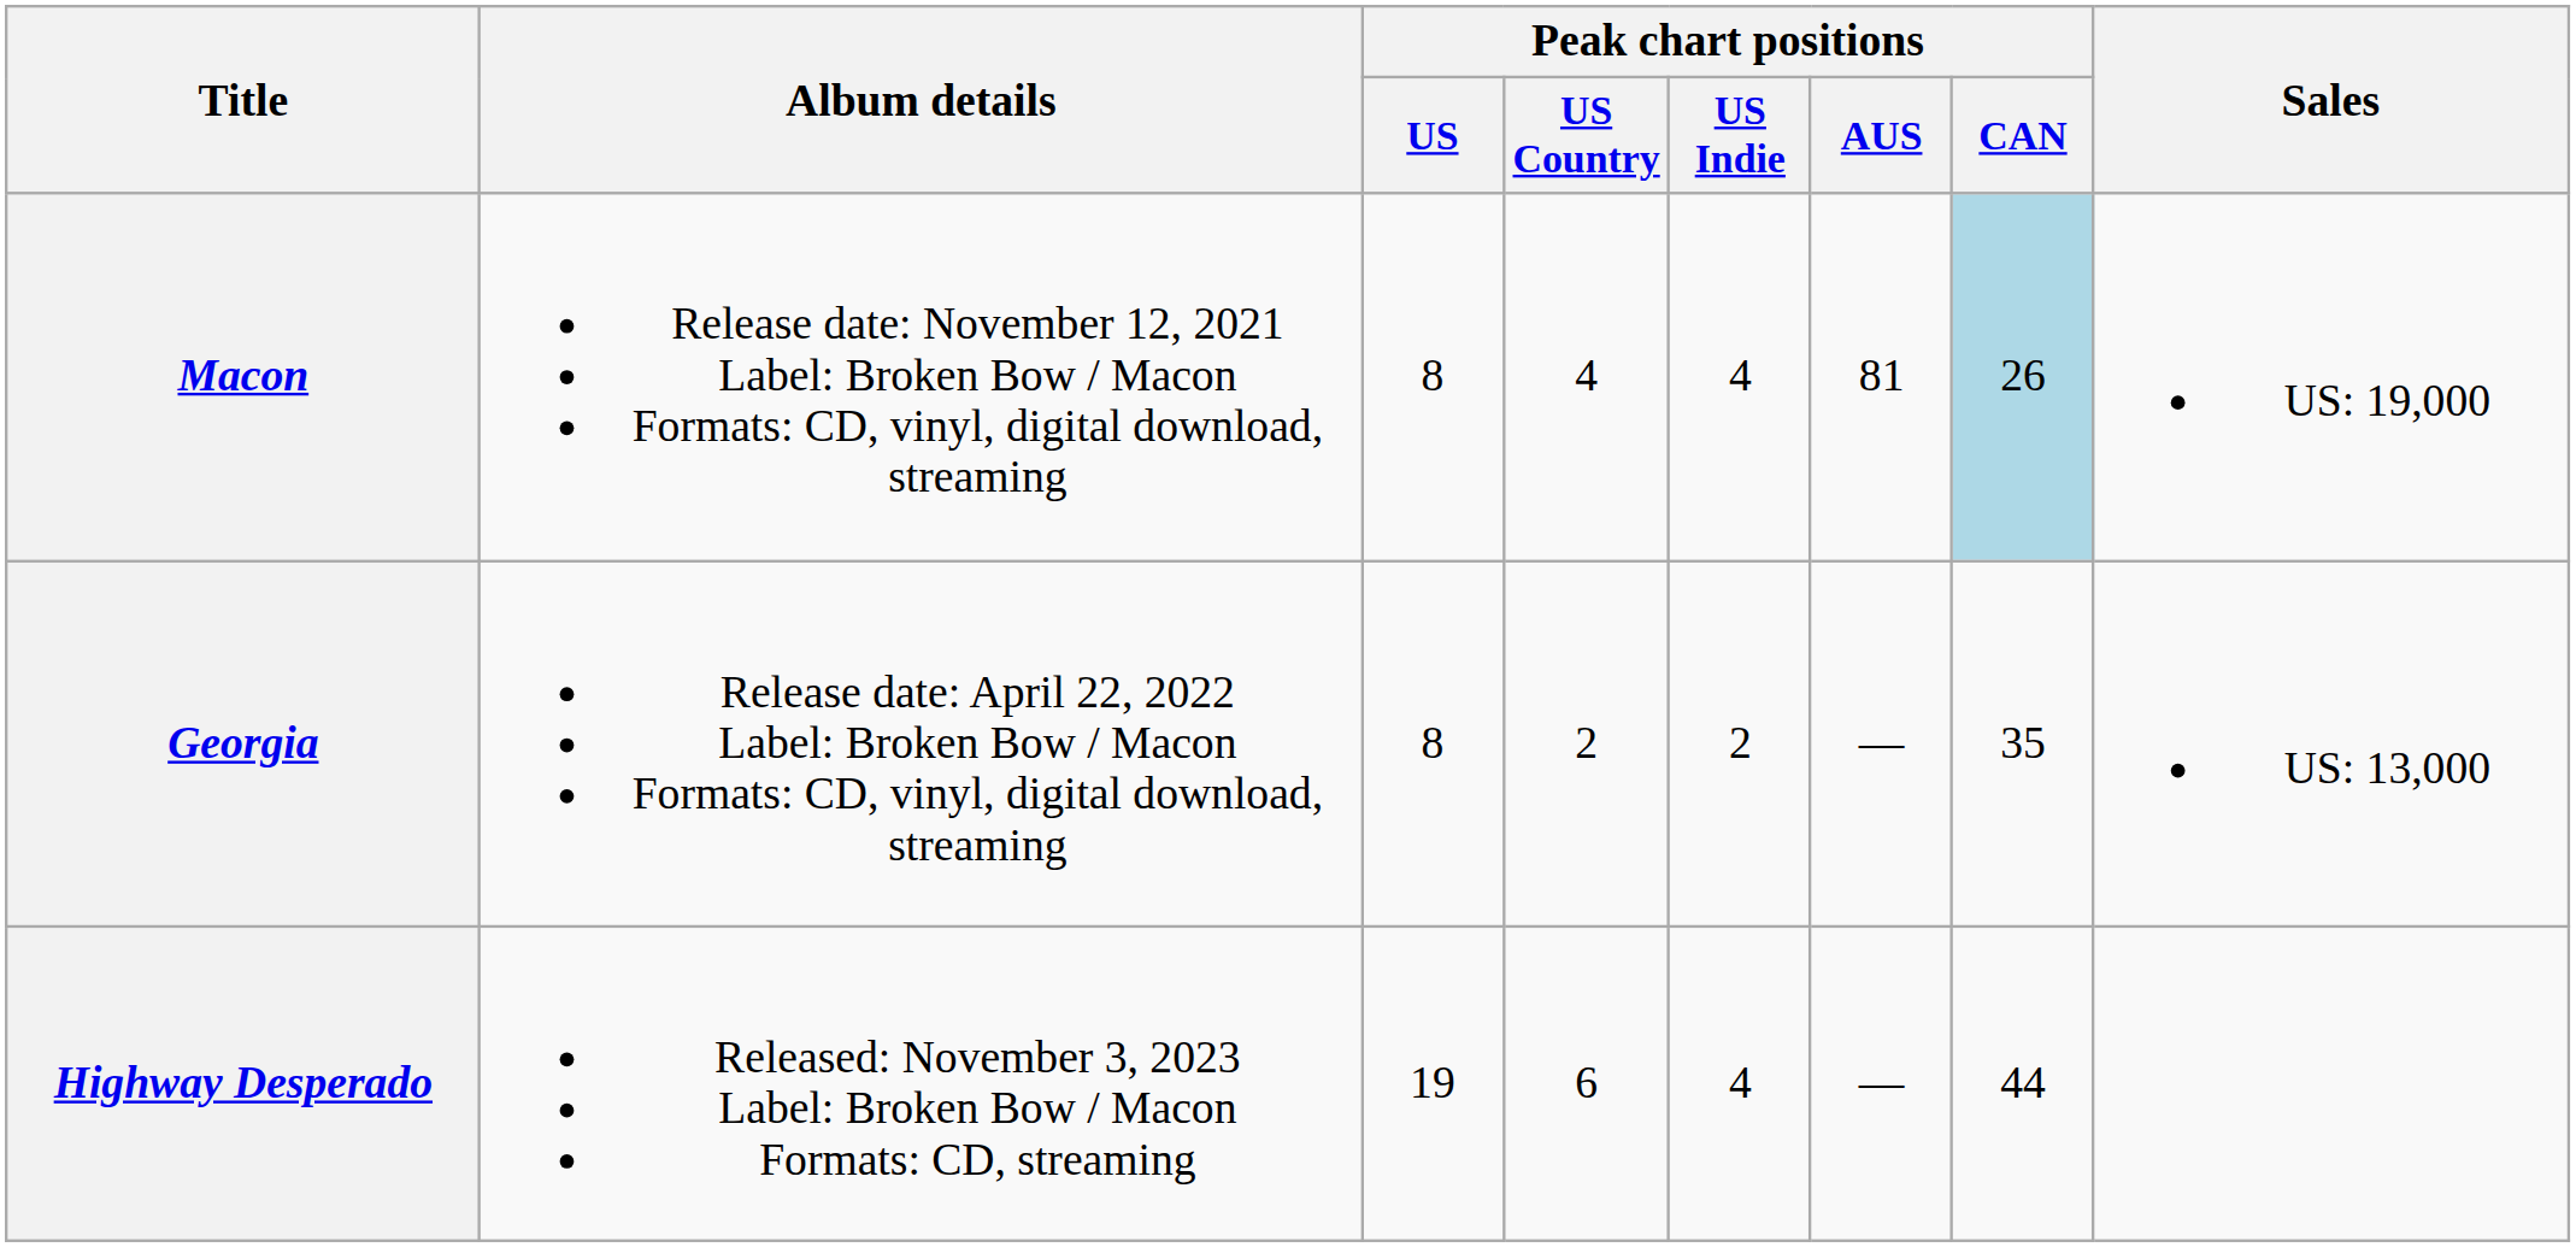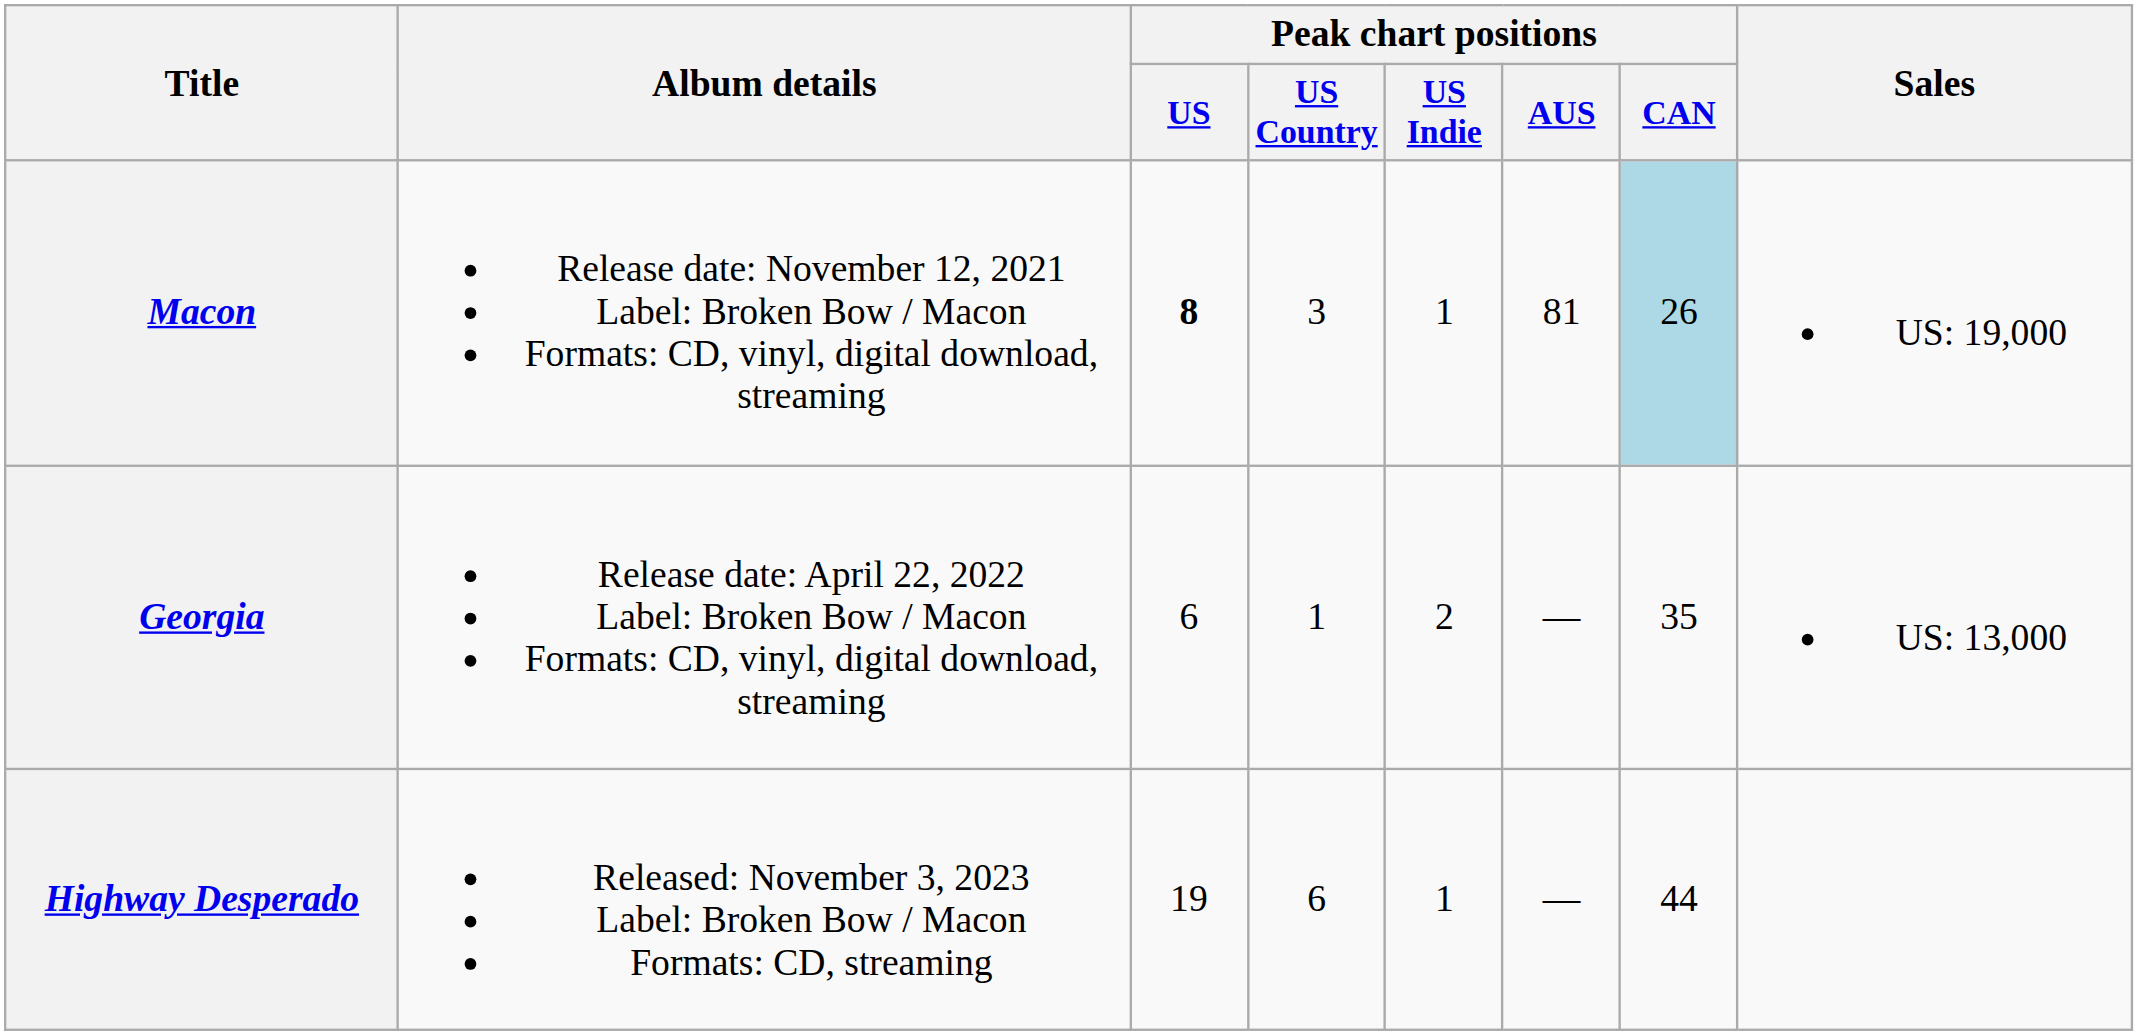Macon | Peak chart positions / US: normal -> bold
Macon | Peak chart positions / US Country: 4 -> 3
Macon | Peak chart positions / US Indie: 4 -> 1
Georgia | Peak chart positions / US: 8 -> 6
Georgia | Peak chart positions / US Country: 2 -> 1
Highway Desperado | Peak chart positions / US Indie: 4 -> 1
